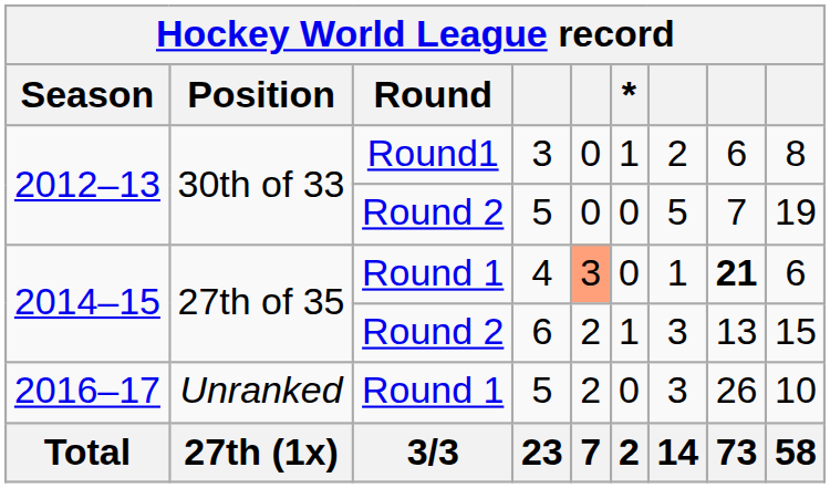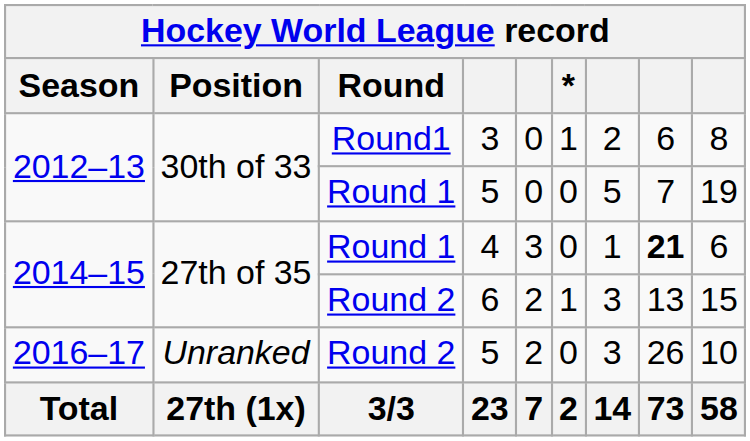2012–13 / 5 | Round: Round 2 -> Round 1
4 | column 5: lightsalmon background -> no background
2016–17 / 5 | Round: Round 1 -> Round 2
